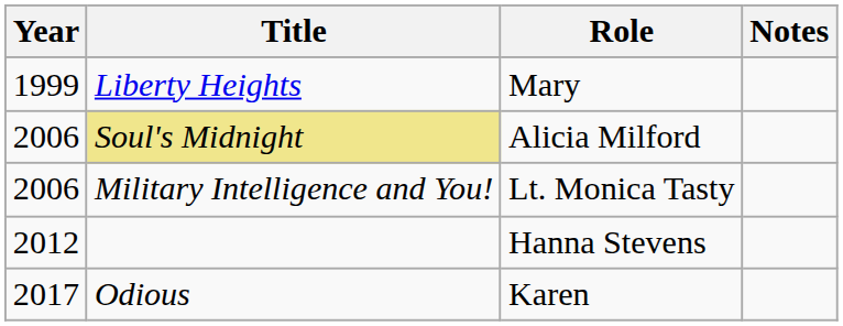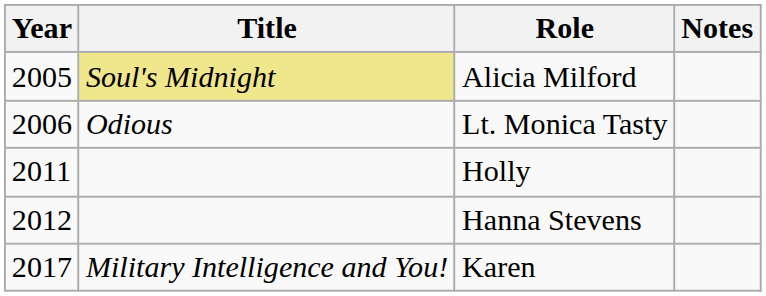- row: 1999 | Liberty Heights | Mary
Alicia Milford | Year: 2006 -> 2005
Lt. Monica Tasty | Title: Military Intelligence and You! -> Odious
+ row: 2011 | Holly
Karen | Title: Odious -> Military Intelligence and You!
